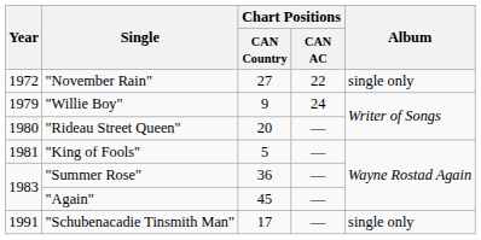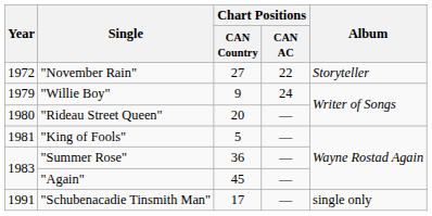"November Rain" | Album: single only -> Storyteller
